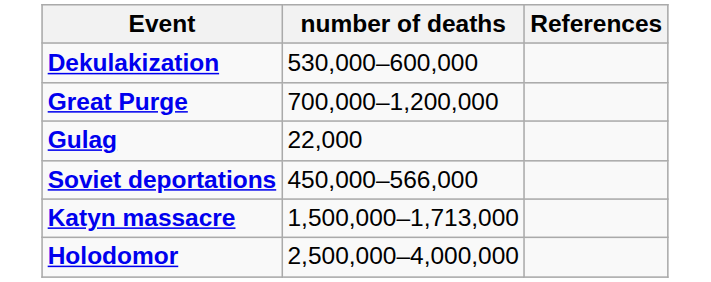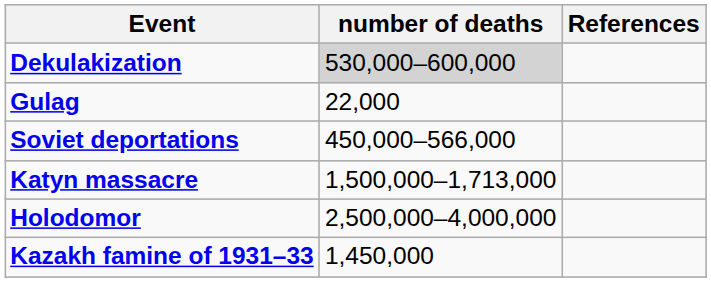Dekulakization | number of deaths: no background -> lightgrey background
- row: Great Purge | 700,000–1,200,000
+ row: Kazakh famine of 1931–33 | 1,450,000
